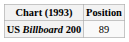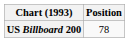US Billboard 200 | Position: 89 -> 78
